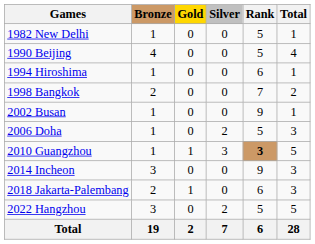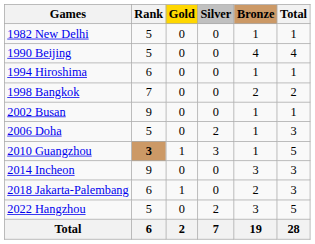columns swapped: Rank <-> Bronze
